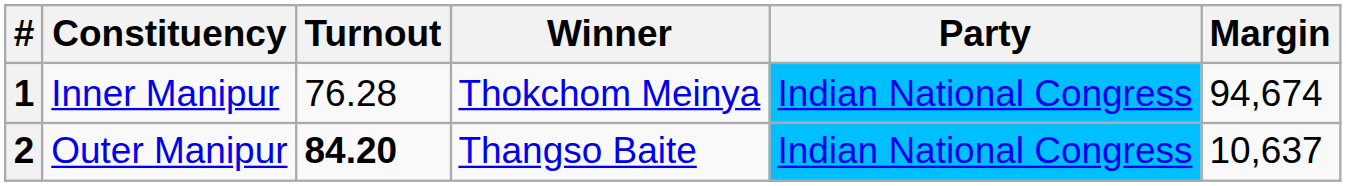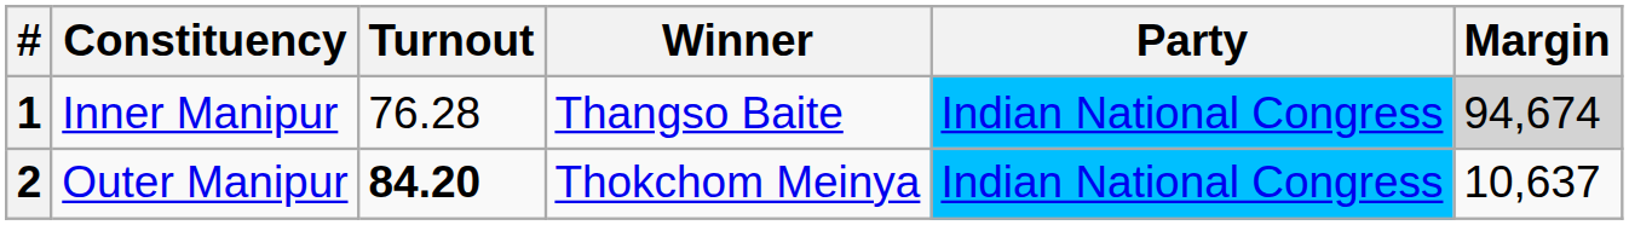1 | Winner: Thokchom Meinya -> Thangso Baite
1 | Margin: no background -> lightgrey background
2 | Winner: Thangso Baite -> Thokchom Meinya
